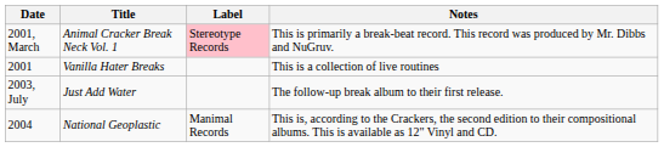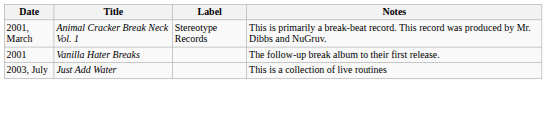2001, March | Label: pink background -> no background
2001 | Notes: This is a collection of live routines -> The follow-up break album to their first release.
2003, July | Notes: The follow-up break album to their first release. -> This is a collection of live routines
- row: 2004 | National Geoplastic | Manimal Records | This is, according to the Crackers, the second edition to their compositional albums. This is available as 12" Vinyl and CD.
